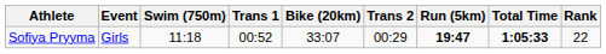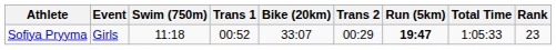Sofiya Pryyma | Total Time: bold -> normal
Sofiya Pryyma | Rank: 22 -> 23
